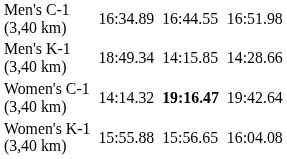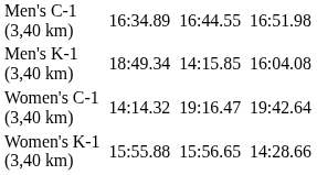Men's K-1 (3,40 km) | column 7: 14:28.66 -> 16:04.08
Women's C-1 (3,40 km) | column 5: bold -> normal
Women's K-1 (3,40 km) | column 7: 16:04.08 -> 14:28.66
